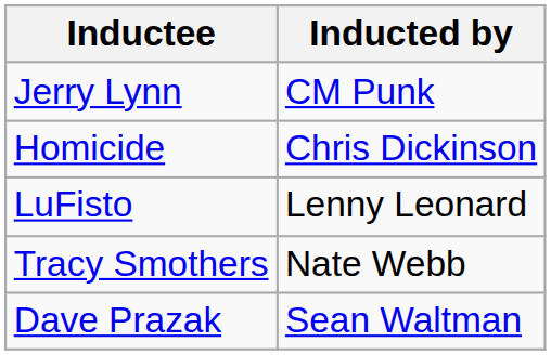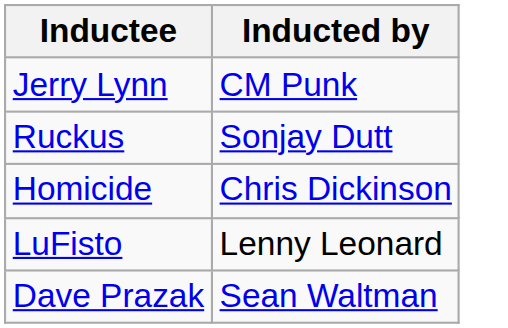+ row: Ruckus | Sonjay Dutt
- row: Tracy Smothers | Nate Webb
